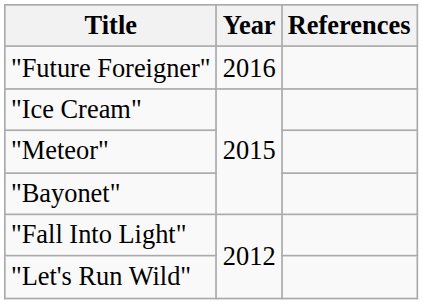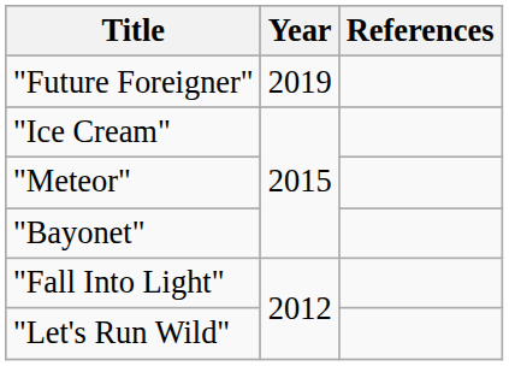"Future Foreigner" | Year: 2016 -> 2019
